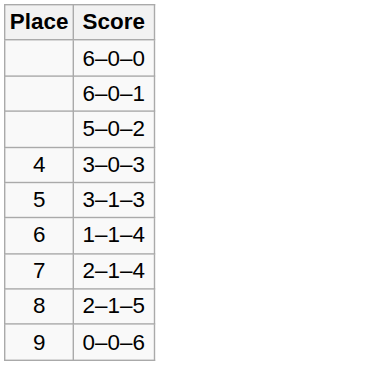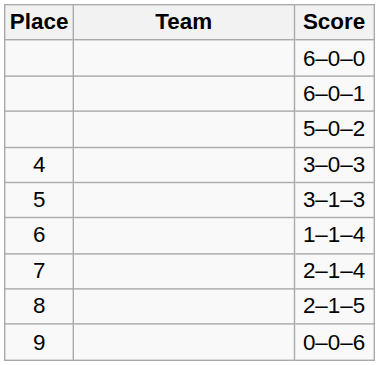+ column: Team
